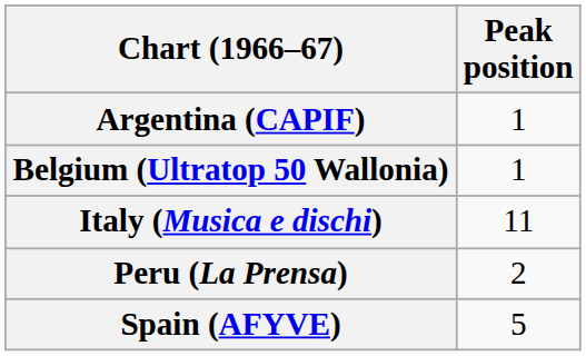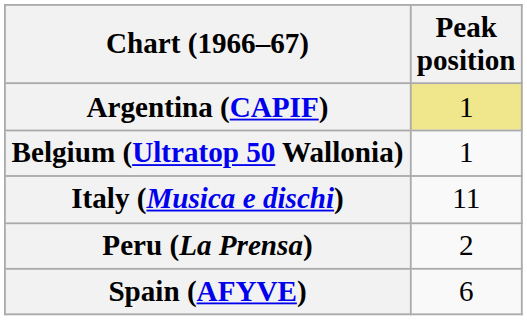Argentina (CAPIF) | Peak position: no background -> khaki background
Spain (AFYVE) | Peak position: 5 -> 6
